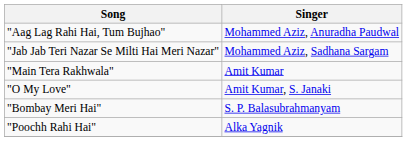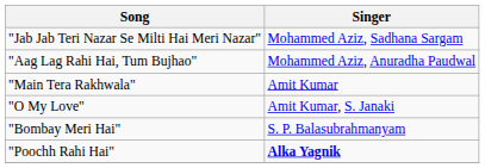rows swapped: "Aag Lag Rahi Hai, Tum Bujhao" <-> "Jab Jab Teri Nazar Se Milti Hai Meri Nazar"
"Poochh Rahi Hai" | Singer: normal -> bold
